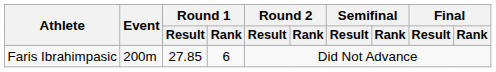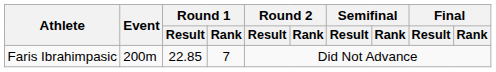Faris Ibrahimpasic | Round 1 / Result: 27.85 -> 22.85
Faris Ibrahimpasic | Round 1 / Rank: 6 -> 7
